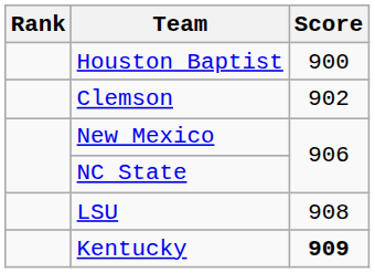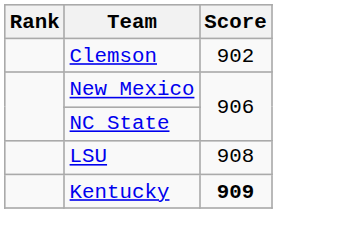- row: Houston Baptist | 900
